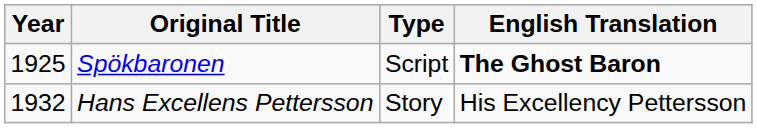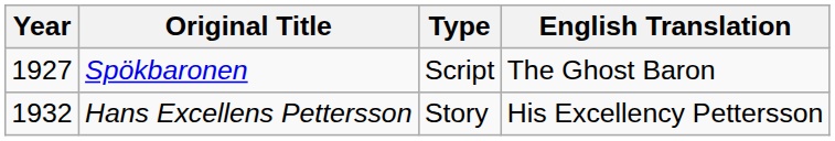Spökbaronen | Year: 1925 -> 1927
Spökbaronen | English Translation: bold -> normal
